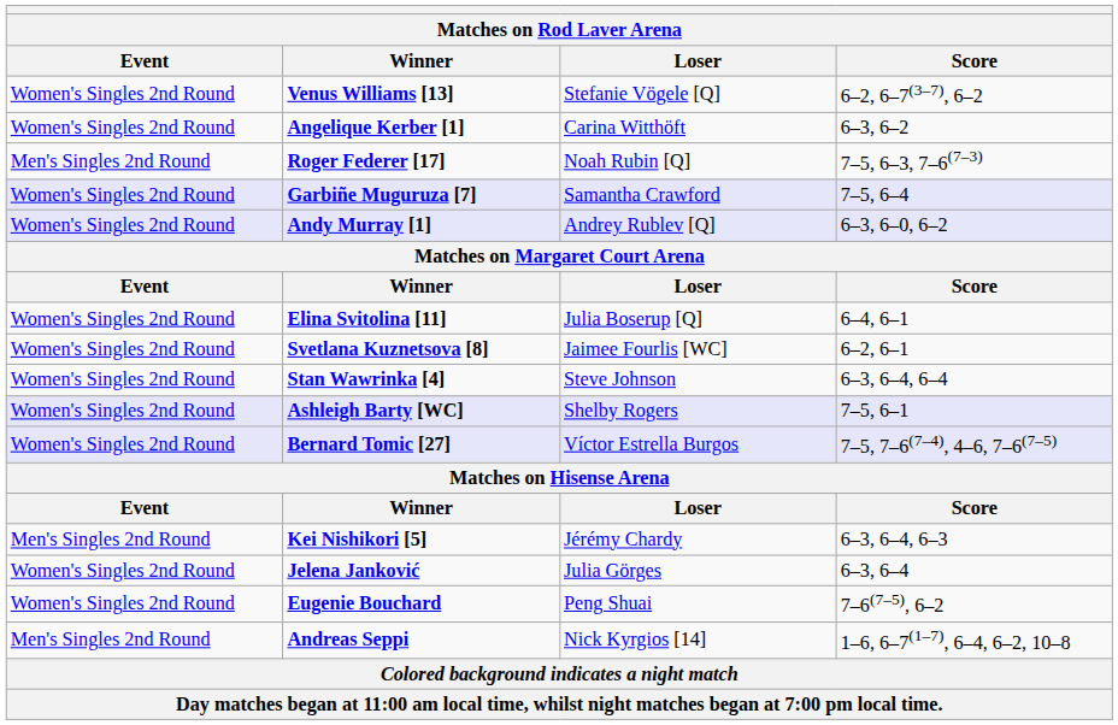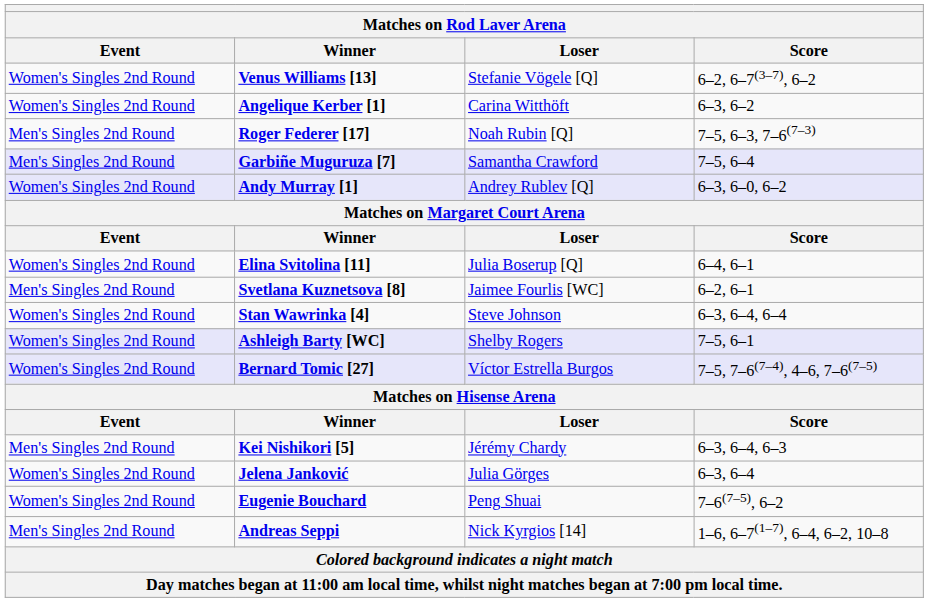Garbiñe Muguruza [7] | Event: Women's Singles 2nd Round -> Men's Singles 2nd Round
Svetlana Kuznetsova [8] | Event: Women's Singles 2nd Round -> Men's Singles 2nd Round
